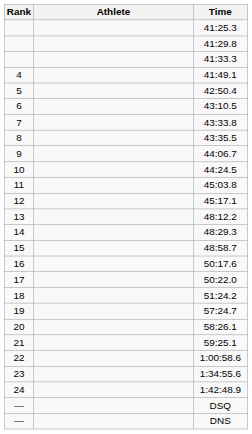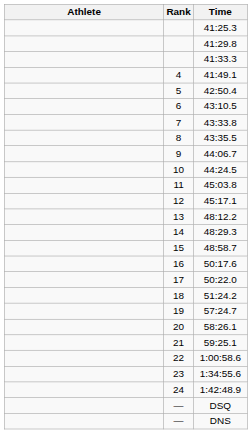columns swapped: Rank <-> Athlete
